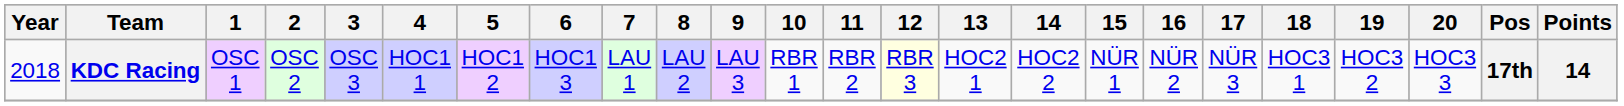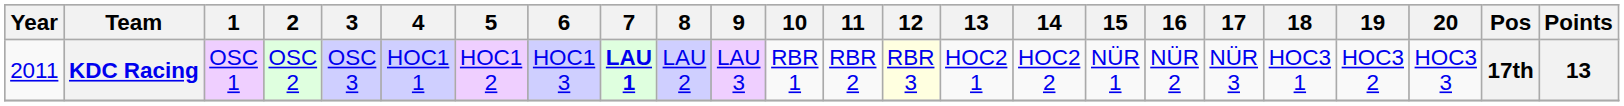KDC Racing | Year: 2018 -> 2011
KDC Racing | 7: normal -> bold
KDC Racing | Points: 14 -> 13
